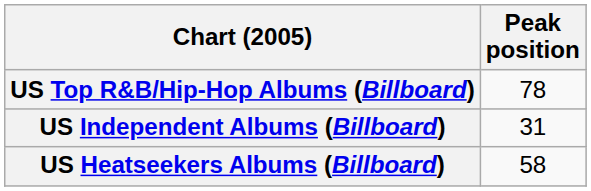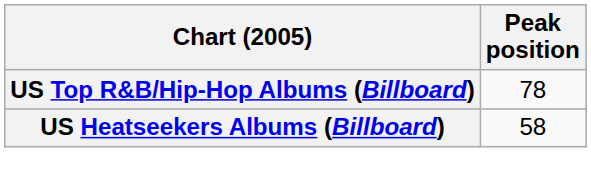- row: US Independent Albums (Billboard) | 31
